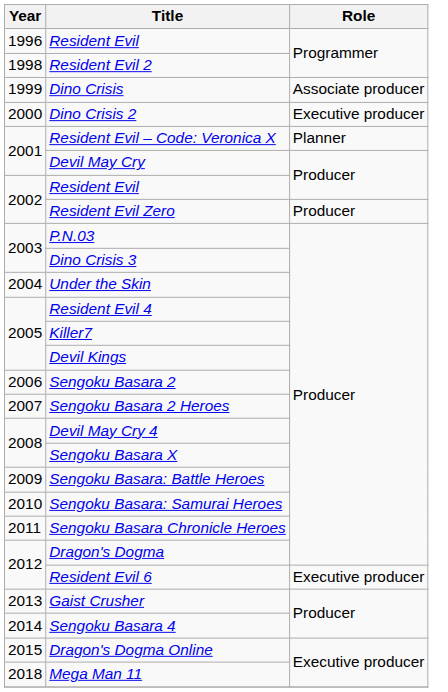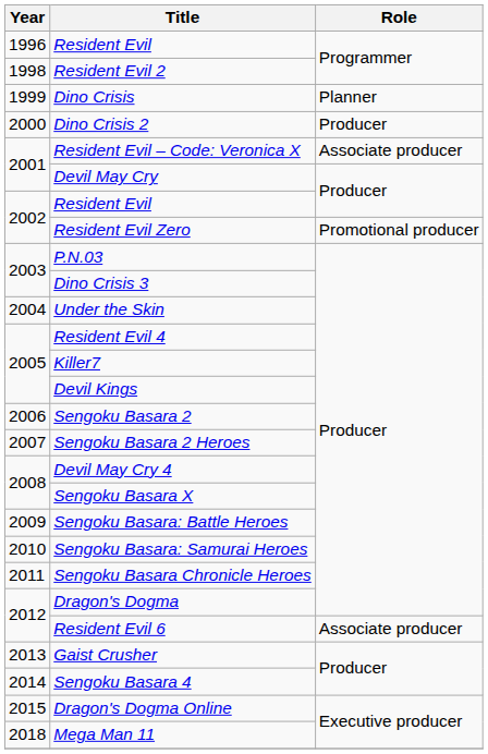Dino Crisis | Role: Associate producer -> Planner
Dino Crisis 2 | Role: Executive producer -> Producer
Resident Evil – Code: Veronica X | Role: Planner -> Associate producer
Resident Evil Zero | Role: Producer -> Promotional producer
Resident Evil 6 | Role: Executive producer -> Associate producer
